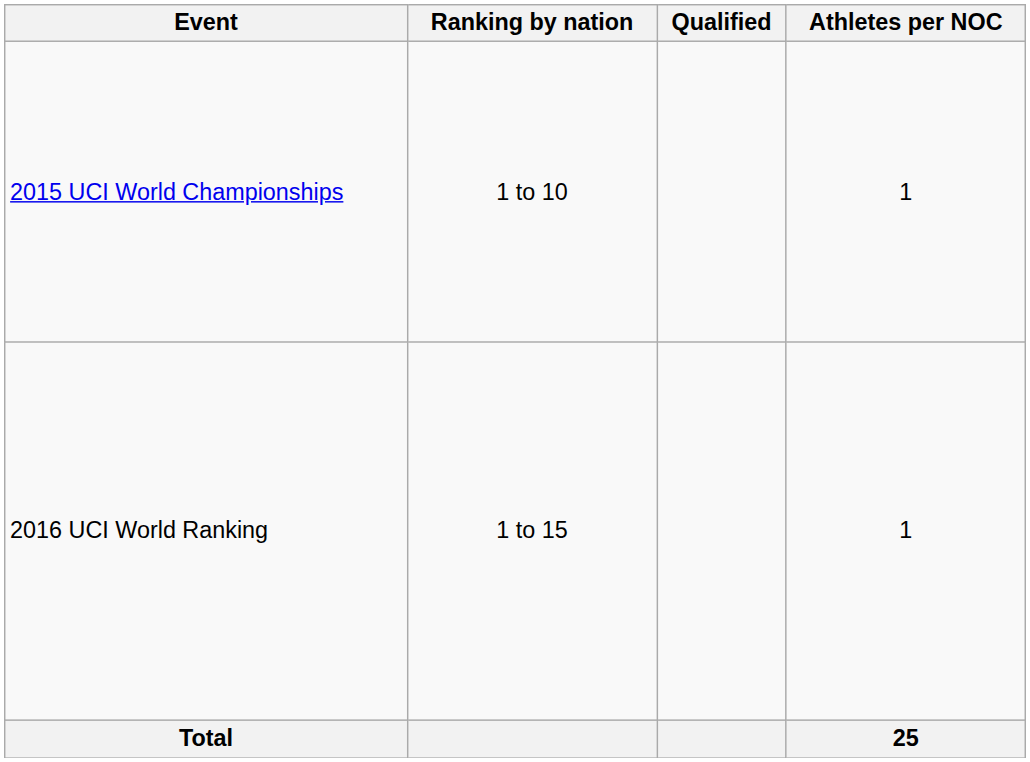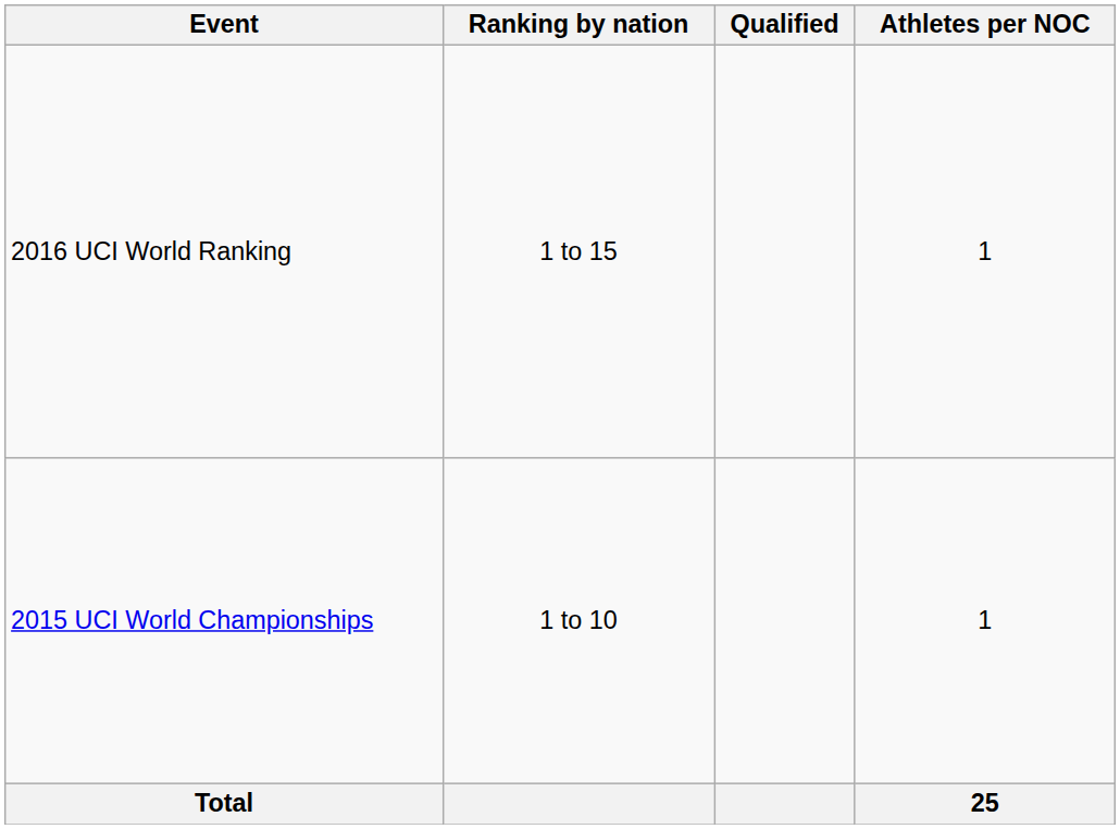rows swapped: 2016 UCI World Ranking <-> 2015 UCI World Championships
